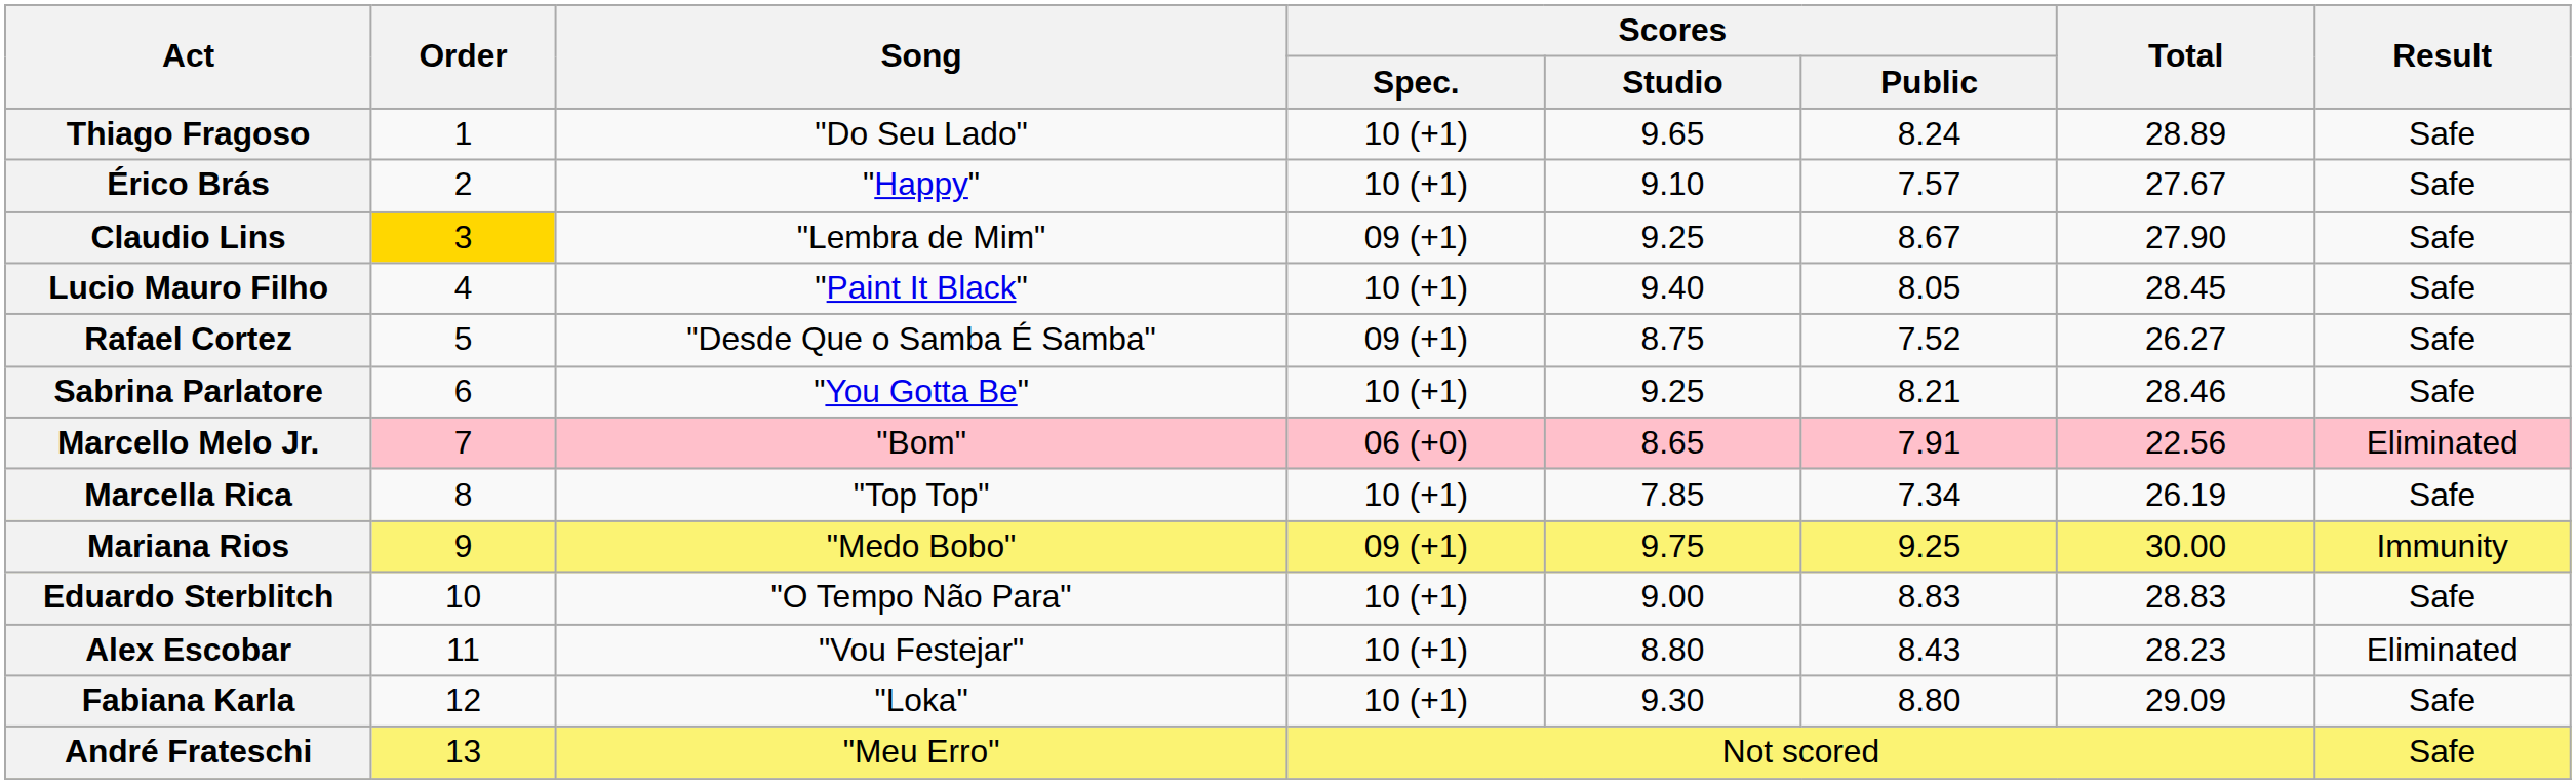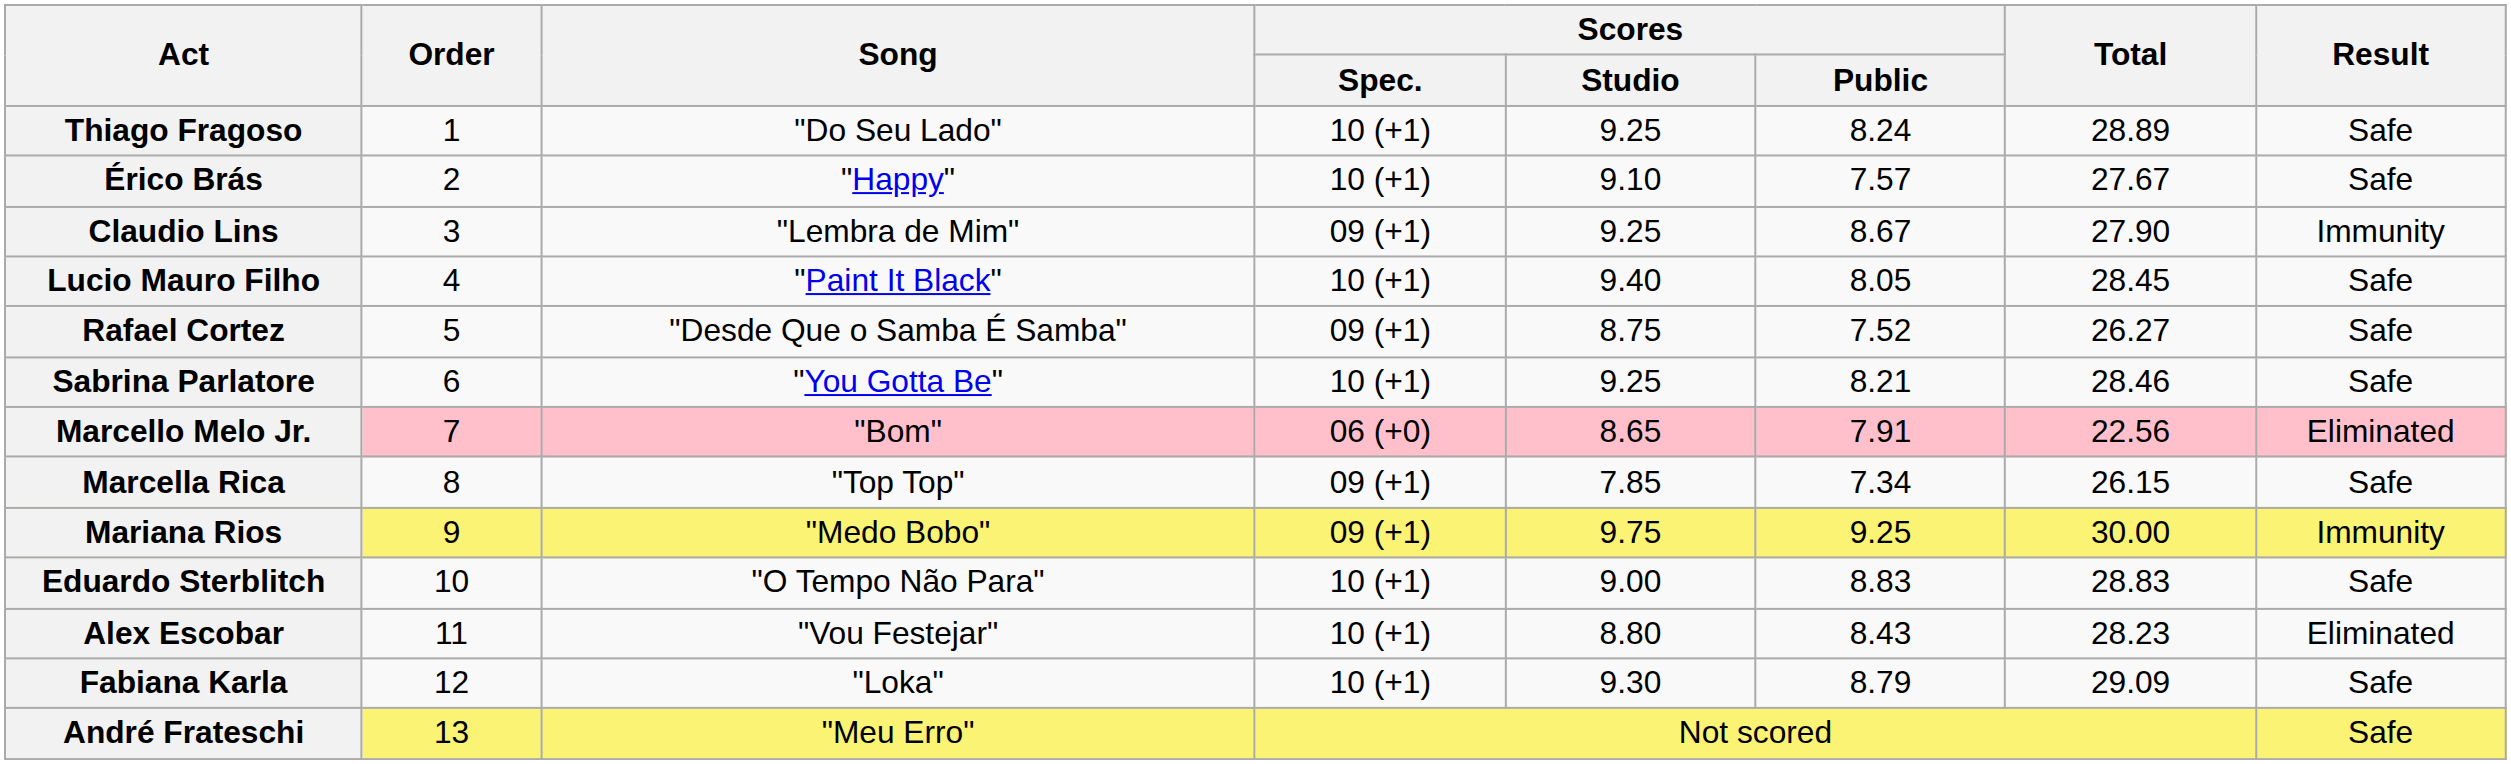Thiago Fragoso | Scores / Studio: 9.65 -> 9.25
Claudio Lins | Order: gold background -> no background
Claudio Lins | Result: Safe -> Immunity
Marcella Rica | Scores / Spec.: 10 (+1) -> 09 (+1)
Marcella Rica | Total: 26.19 -> 26.15
Fabiana Karla | Scores / Public: 8.80 -> 8.79
